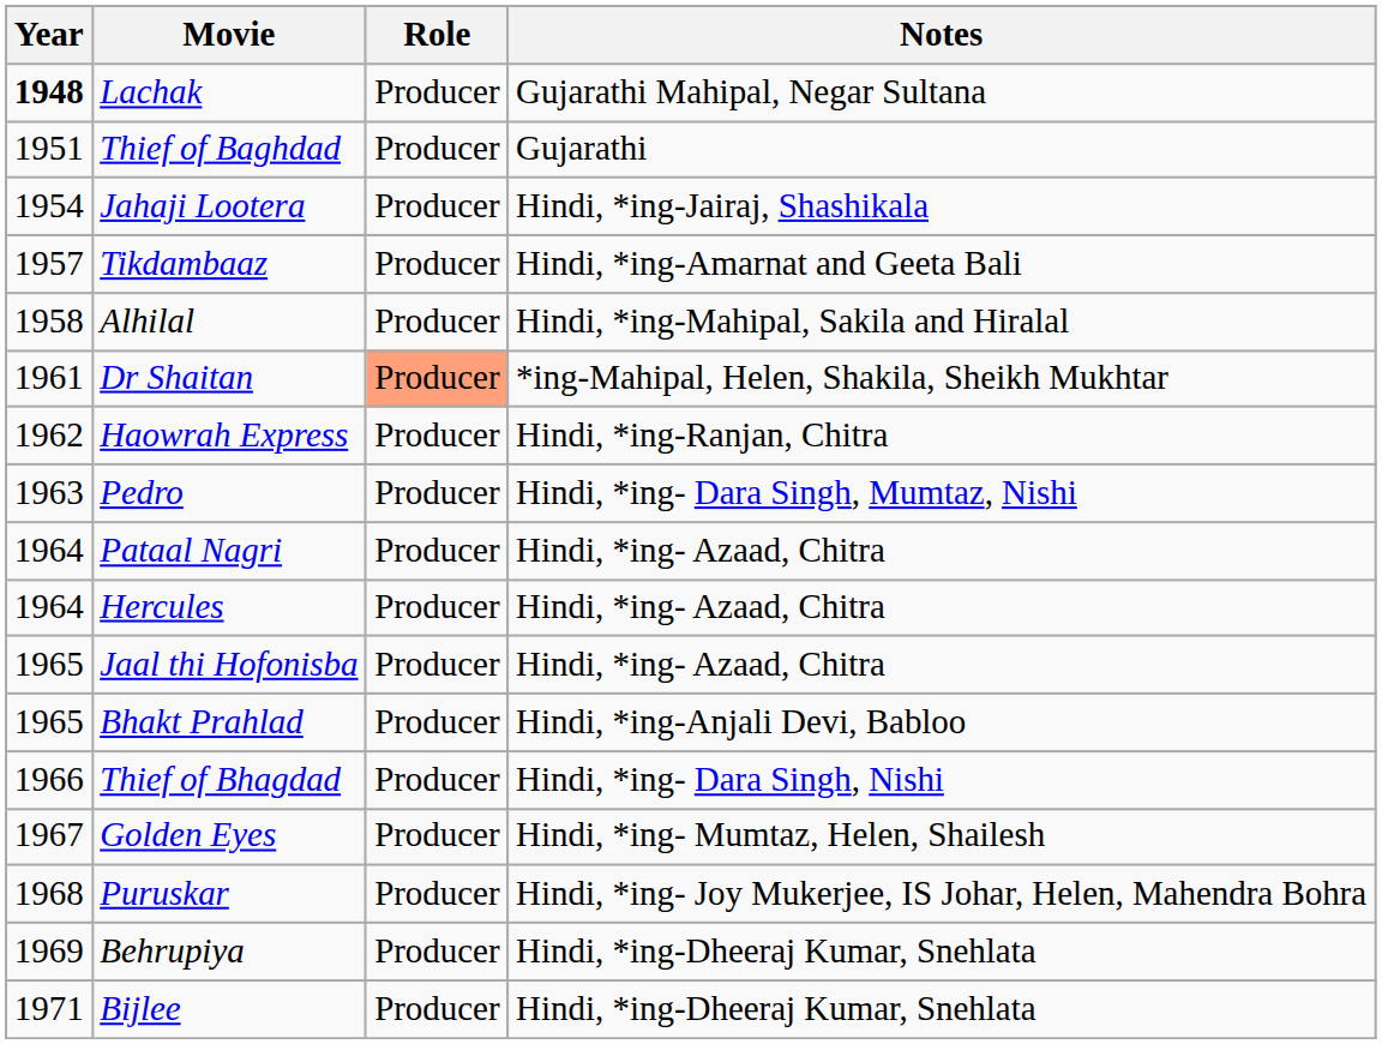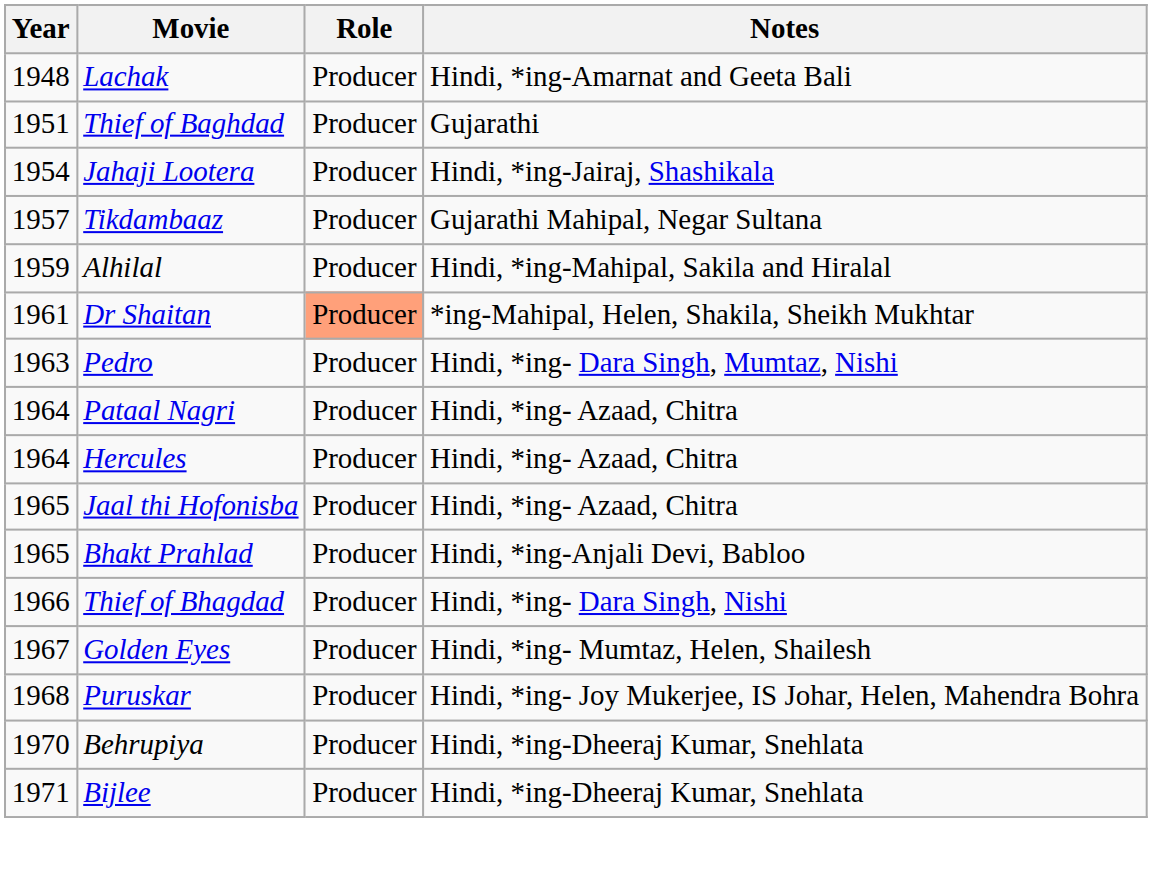Lachak | Year: bold -> normal
Lachak | Notes: Gujarathi Mahipal, Negar Sultana -> Hindi, *ing-Amarnat and Geeta Bali
Tikdambaaz | Notes: Hindi, *ing-Amarnat and Geeta Bali -> Gujarathi Mahipal, Negar Sultana
Alhilal | Year: 1958 -> 1959
- row: 1962 | Haowrah Express | Producer | Hindi, *ing-Ranjan, Chitra
Behrupiya | Year: 1969 -> 1970
